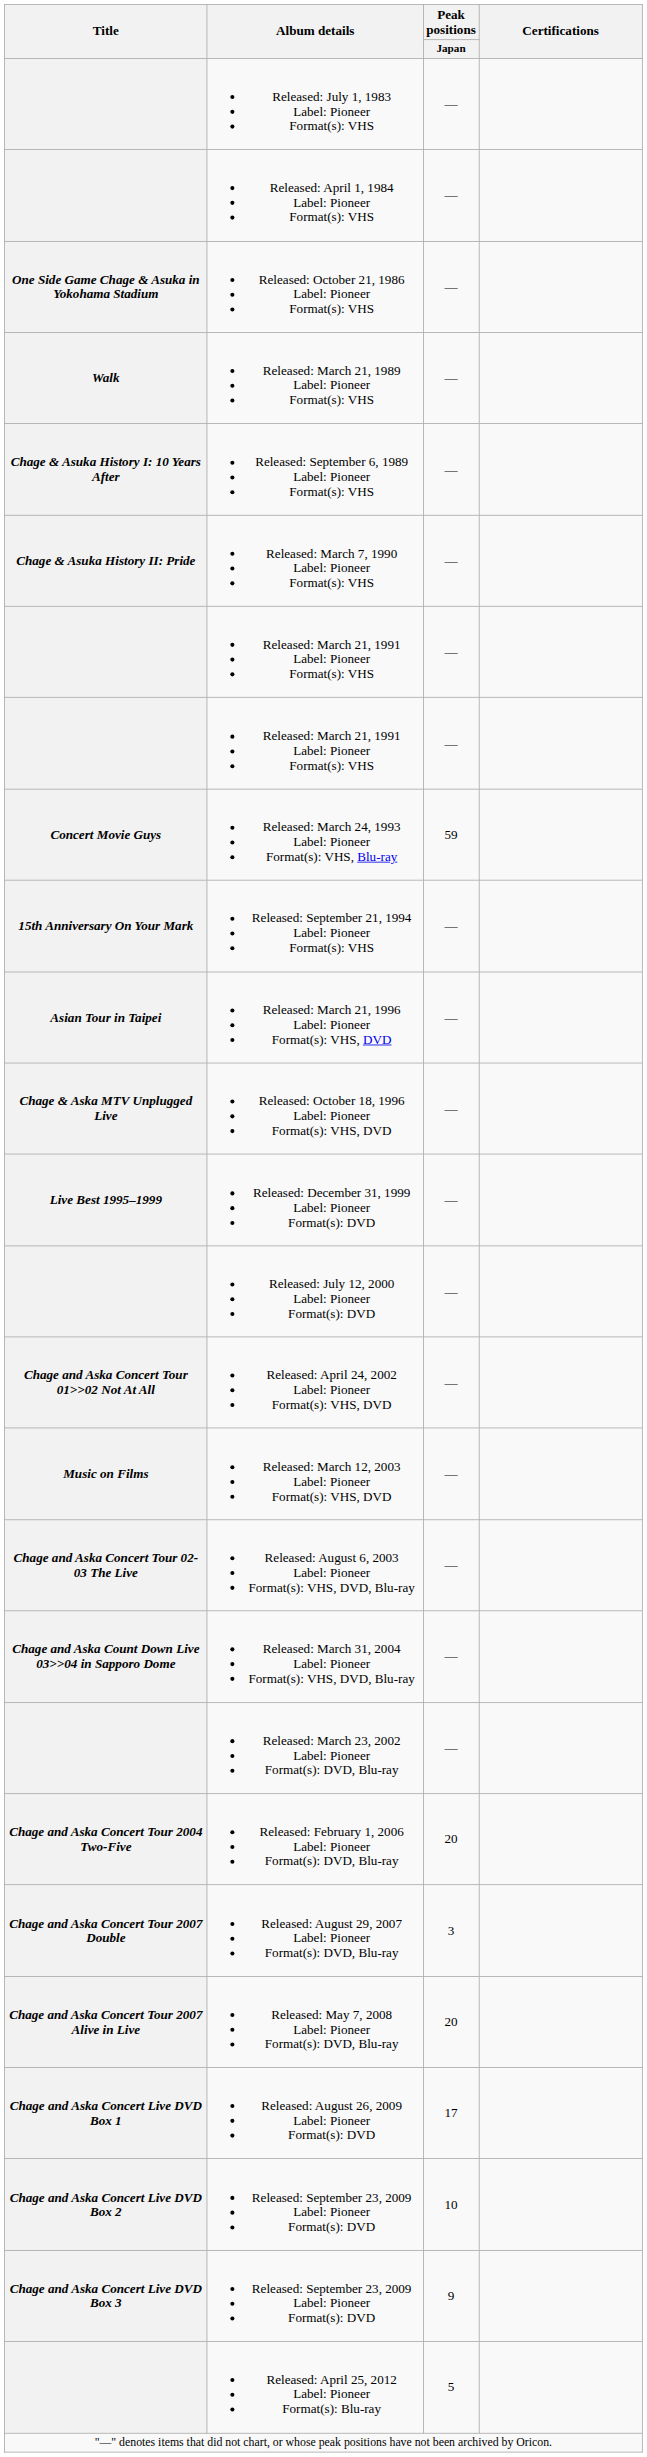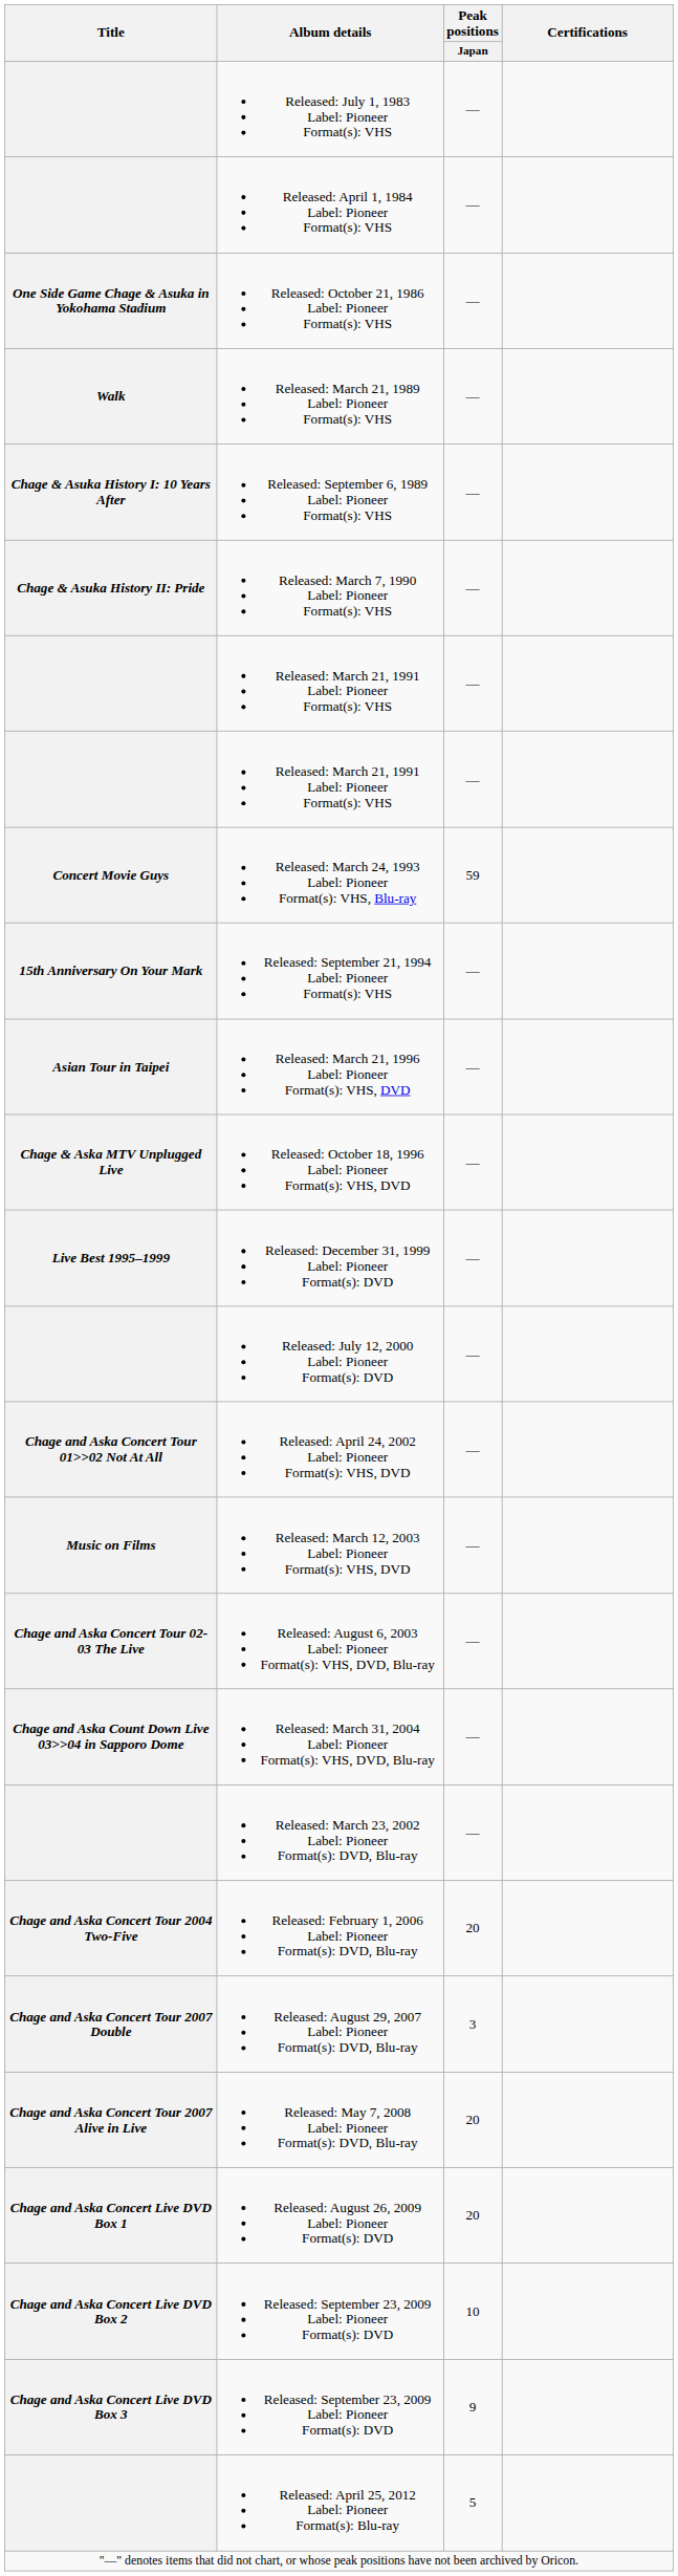Released: August 26, 2009 Label: Pioneer Format(s): DVD | Peak positions / Japan: 17 -> 20
